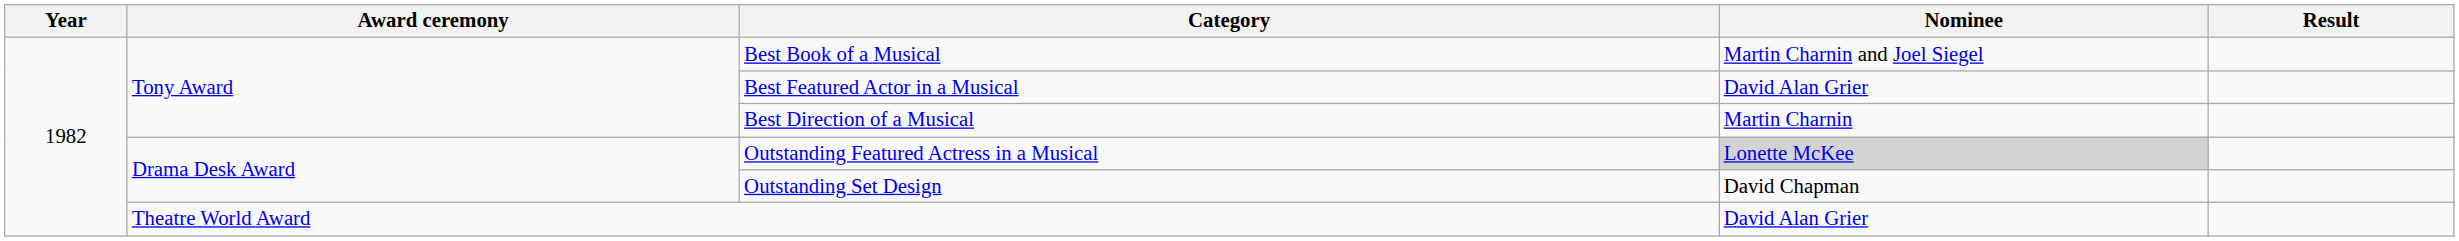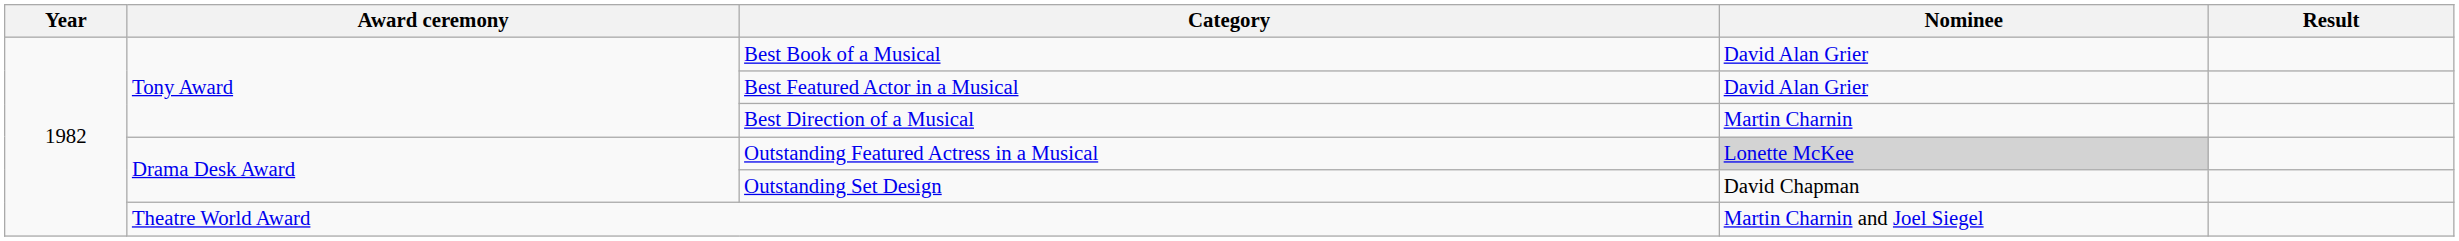Best Book of a Musical | Nominee: Martin Charnin and Joel Siegel -> David Alan Grier
Theatre World Award | Nominee: David Alan Grier -> Martin Charnin and Joel Siegel
